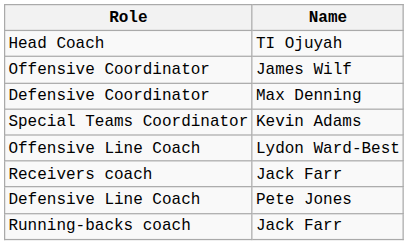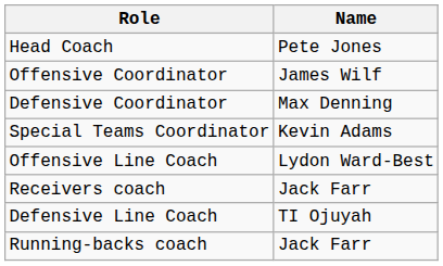Head Coach | Name: TI Ojuyah -> Pete Jones
Defensive Line Coach | Name: Pete Jones -> TI Ojuyah
